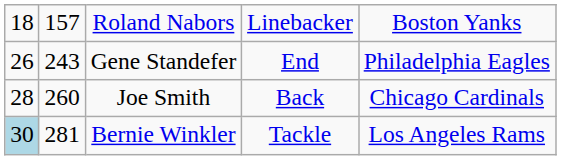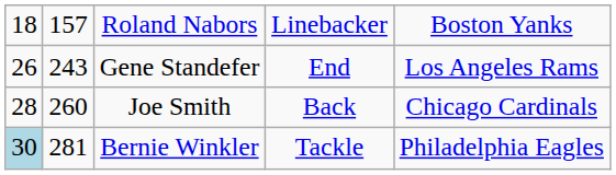Gene Standefer | column 5: Philadelphia Eagles -> Los Angeles Rams
Bernie Winkler | column 5: Los Angeles Rams -> Philadelphia Eagles
